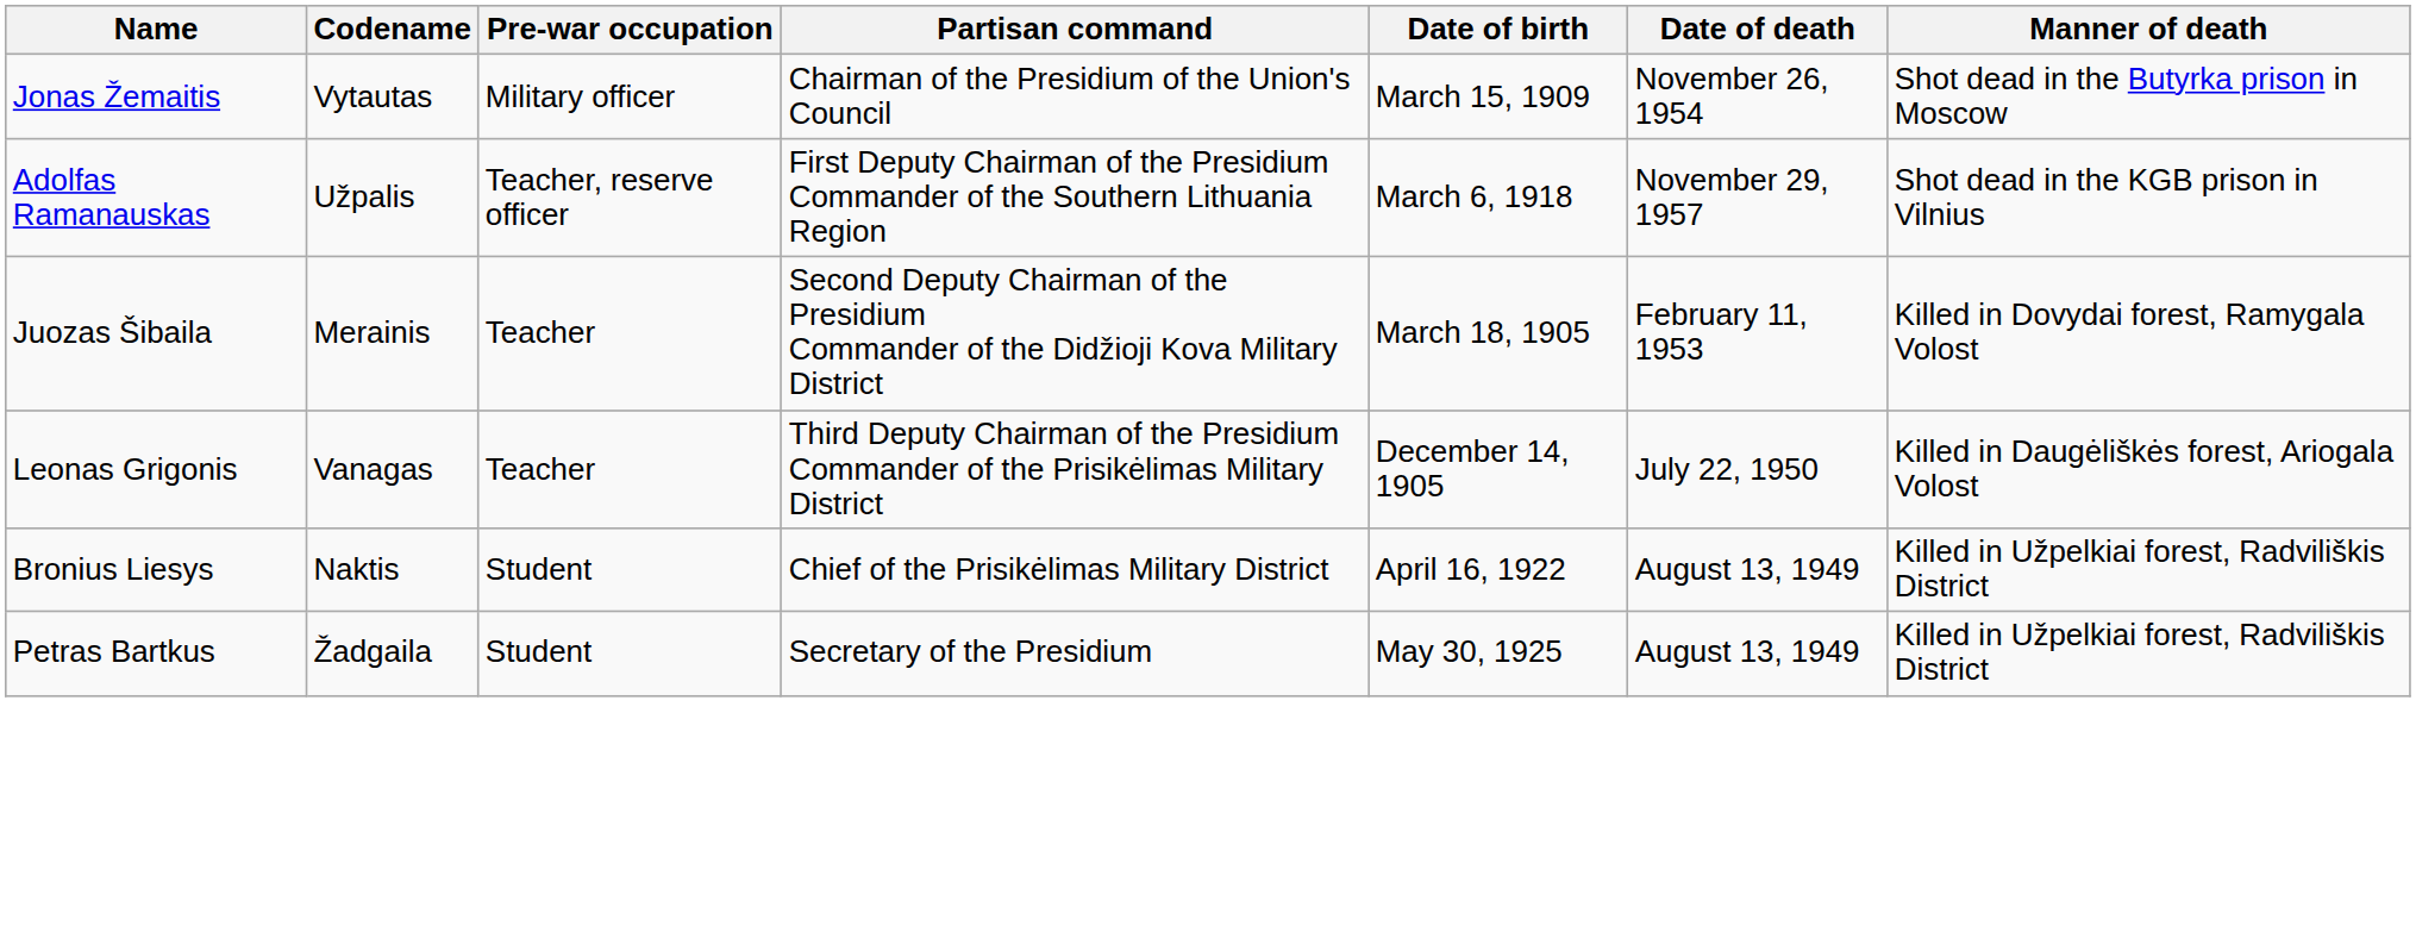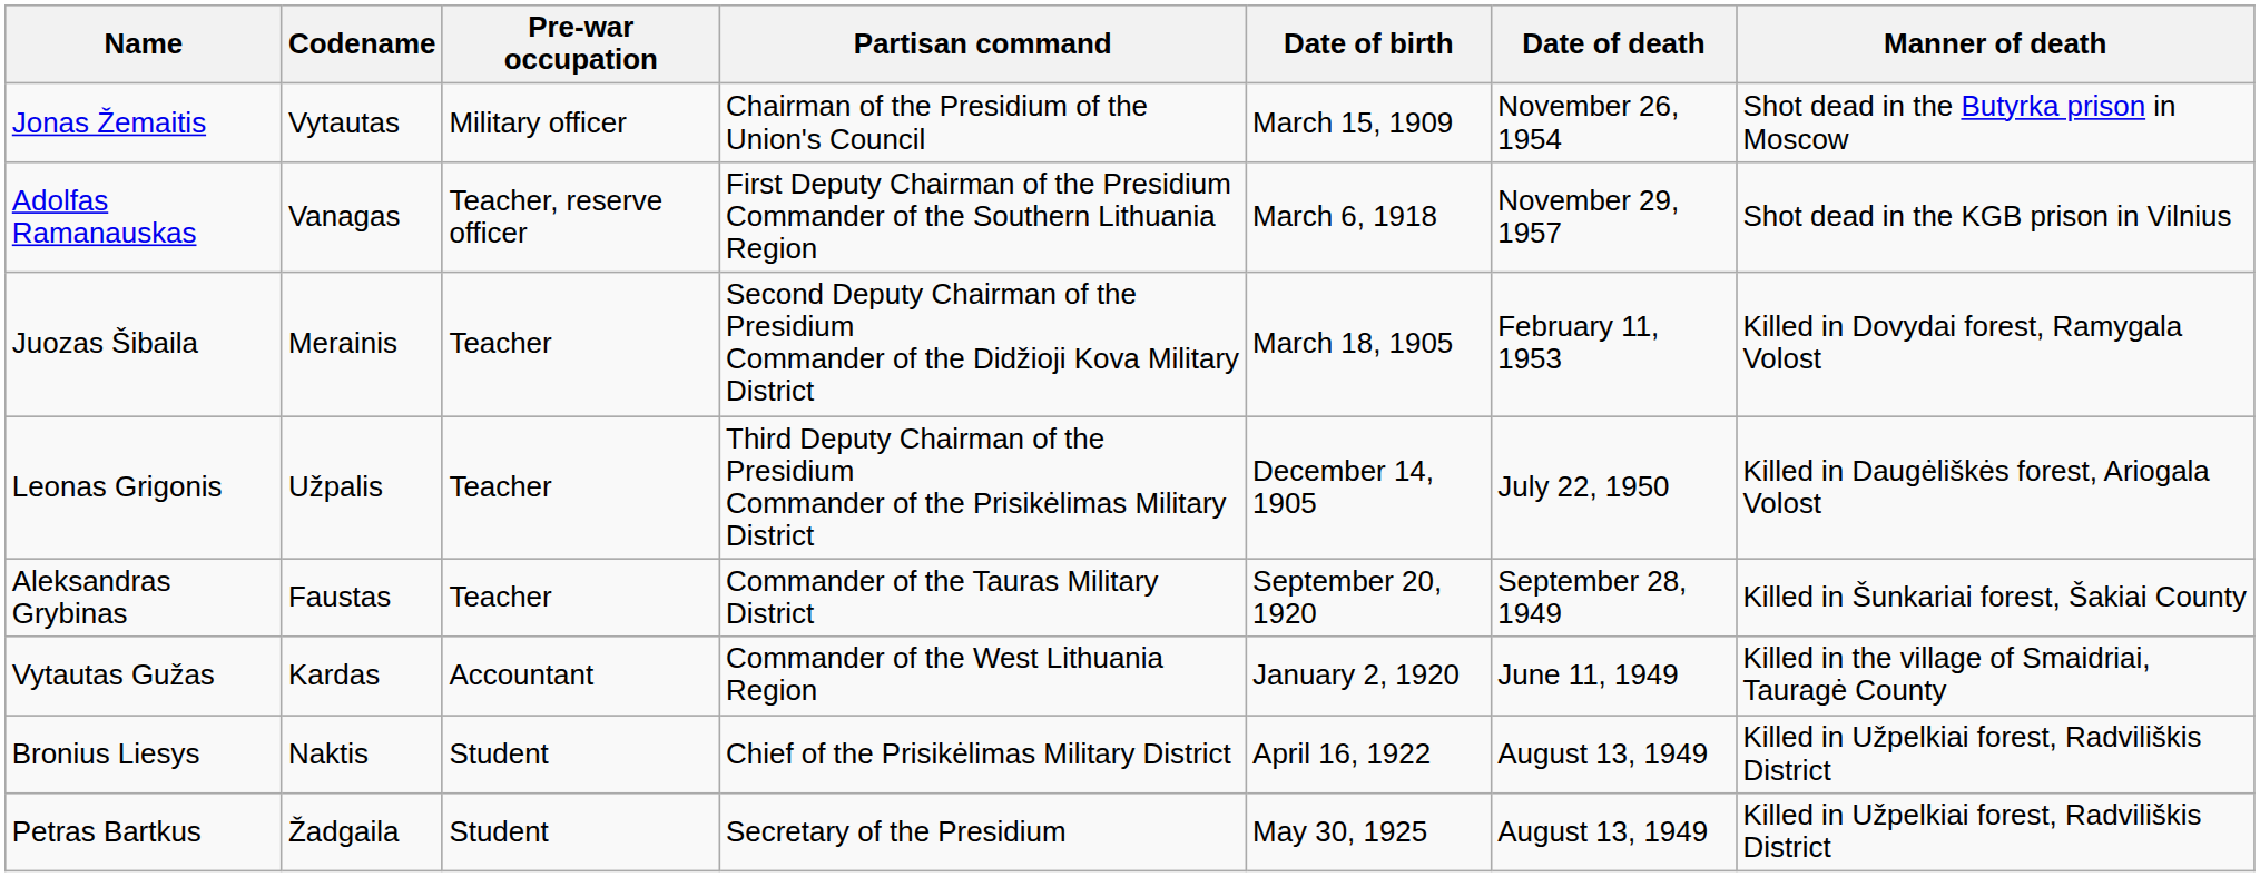Adolfas Ramanauskas | Codename: Užpalis -> Vanagas
Leonas Grigonis | Codename: Vanagas -> Užpalis
+ row: Aleksandras Grybinas | Faustas | Teacher | Commander of the Tauras Military District | September 20, 1920 | September 28, 1949 | Killed in Šunkariai forest, Šakiai County
+ row: Vytautas Gužas | Kardas | Accountant | Commander of the West Lithuania Region | January 2, 1920 | June 11, 1949 | Killed in the village of Smaidriai, Tauragė County
